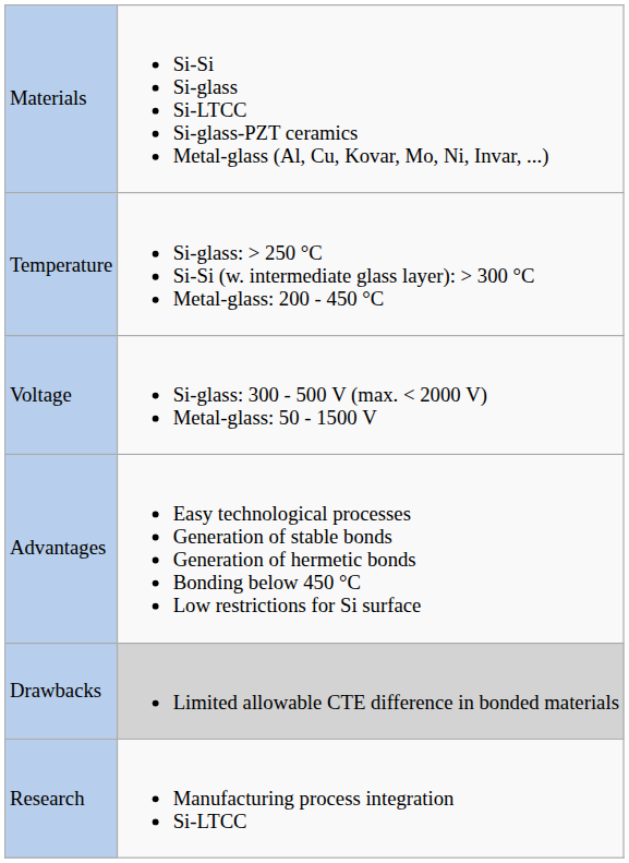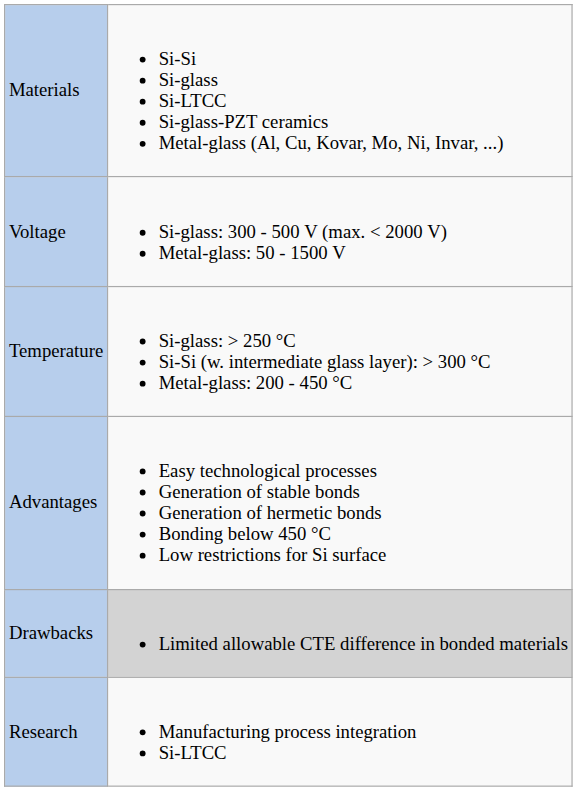rows swapped: Temperature <-> Voltage
